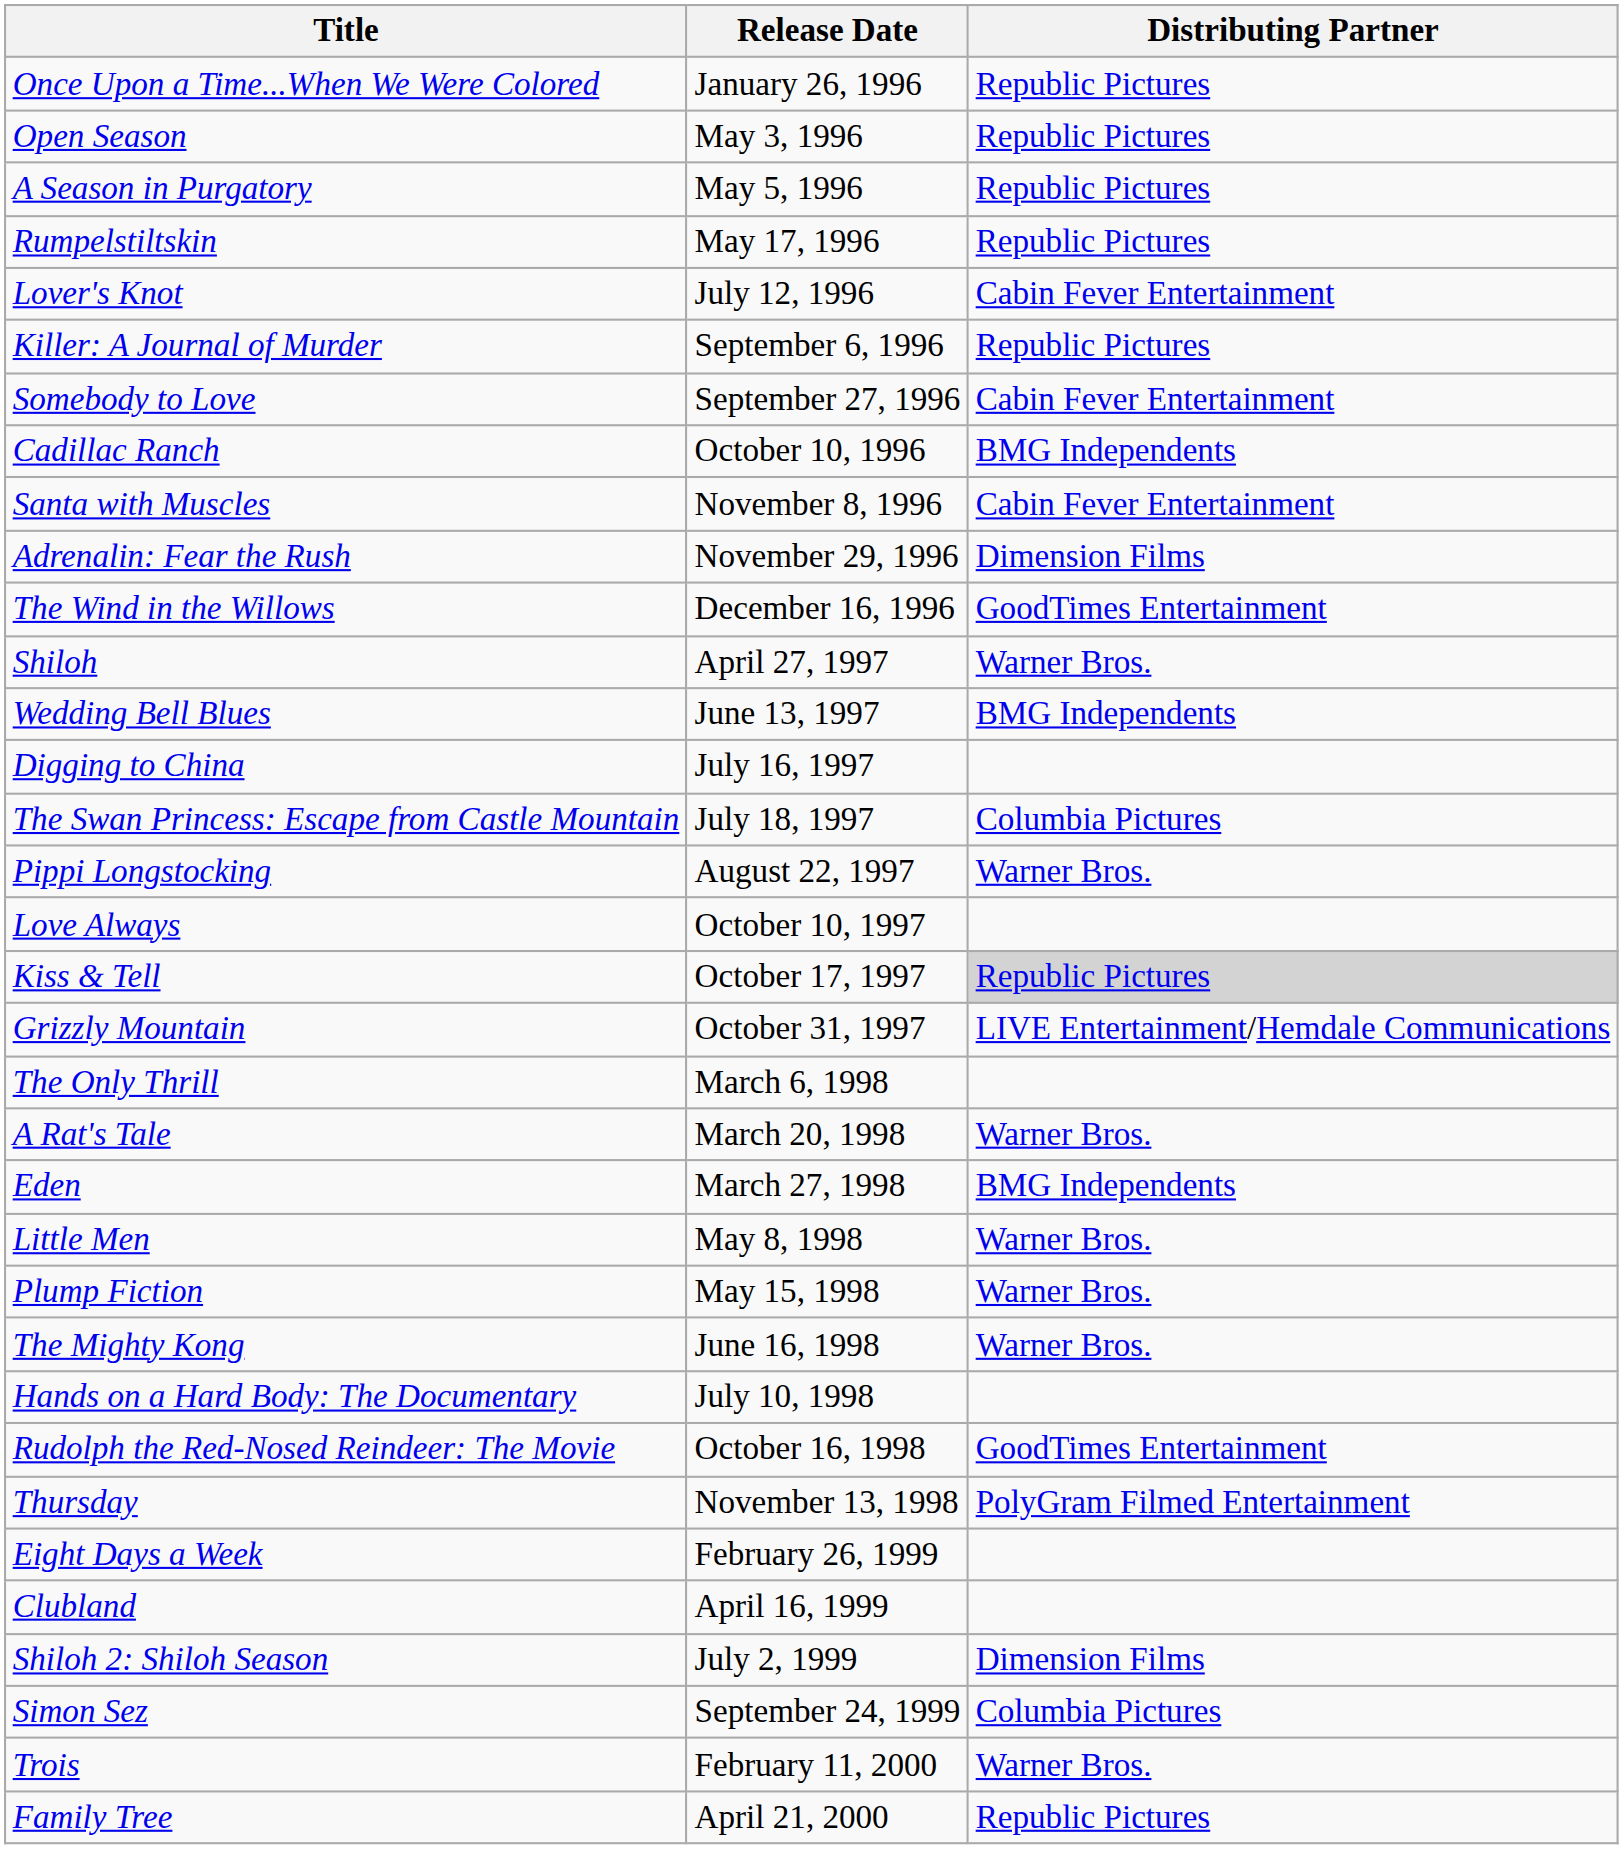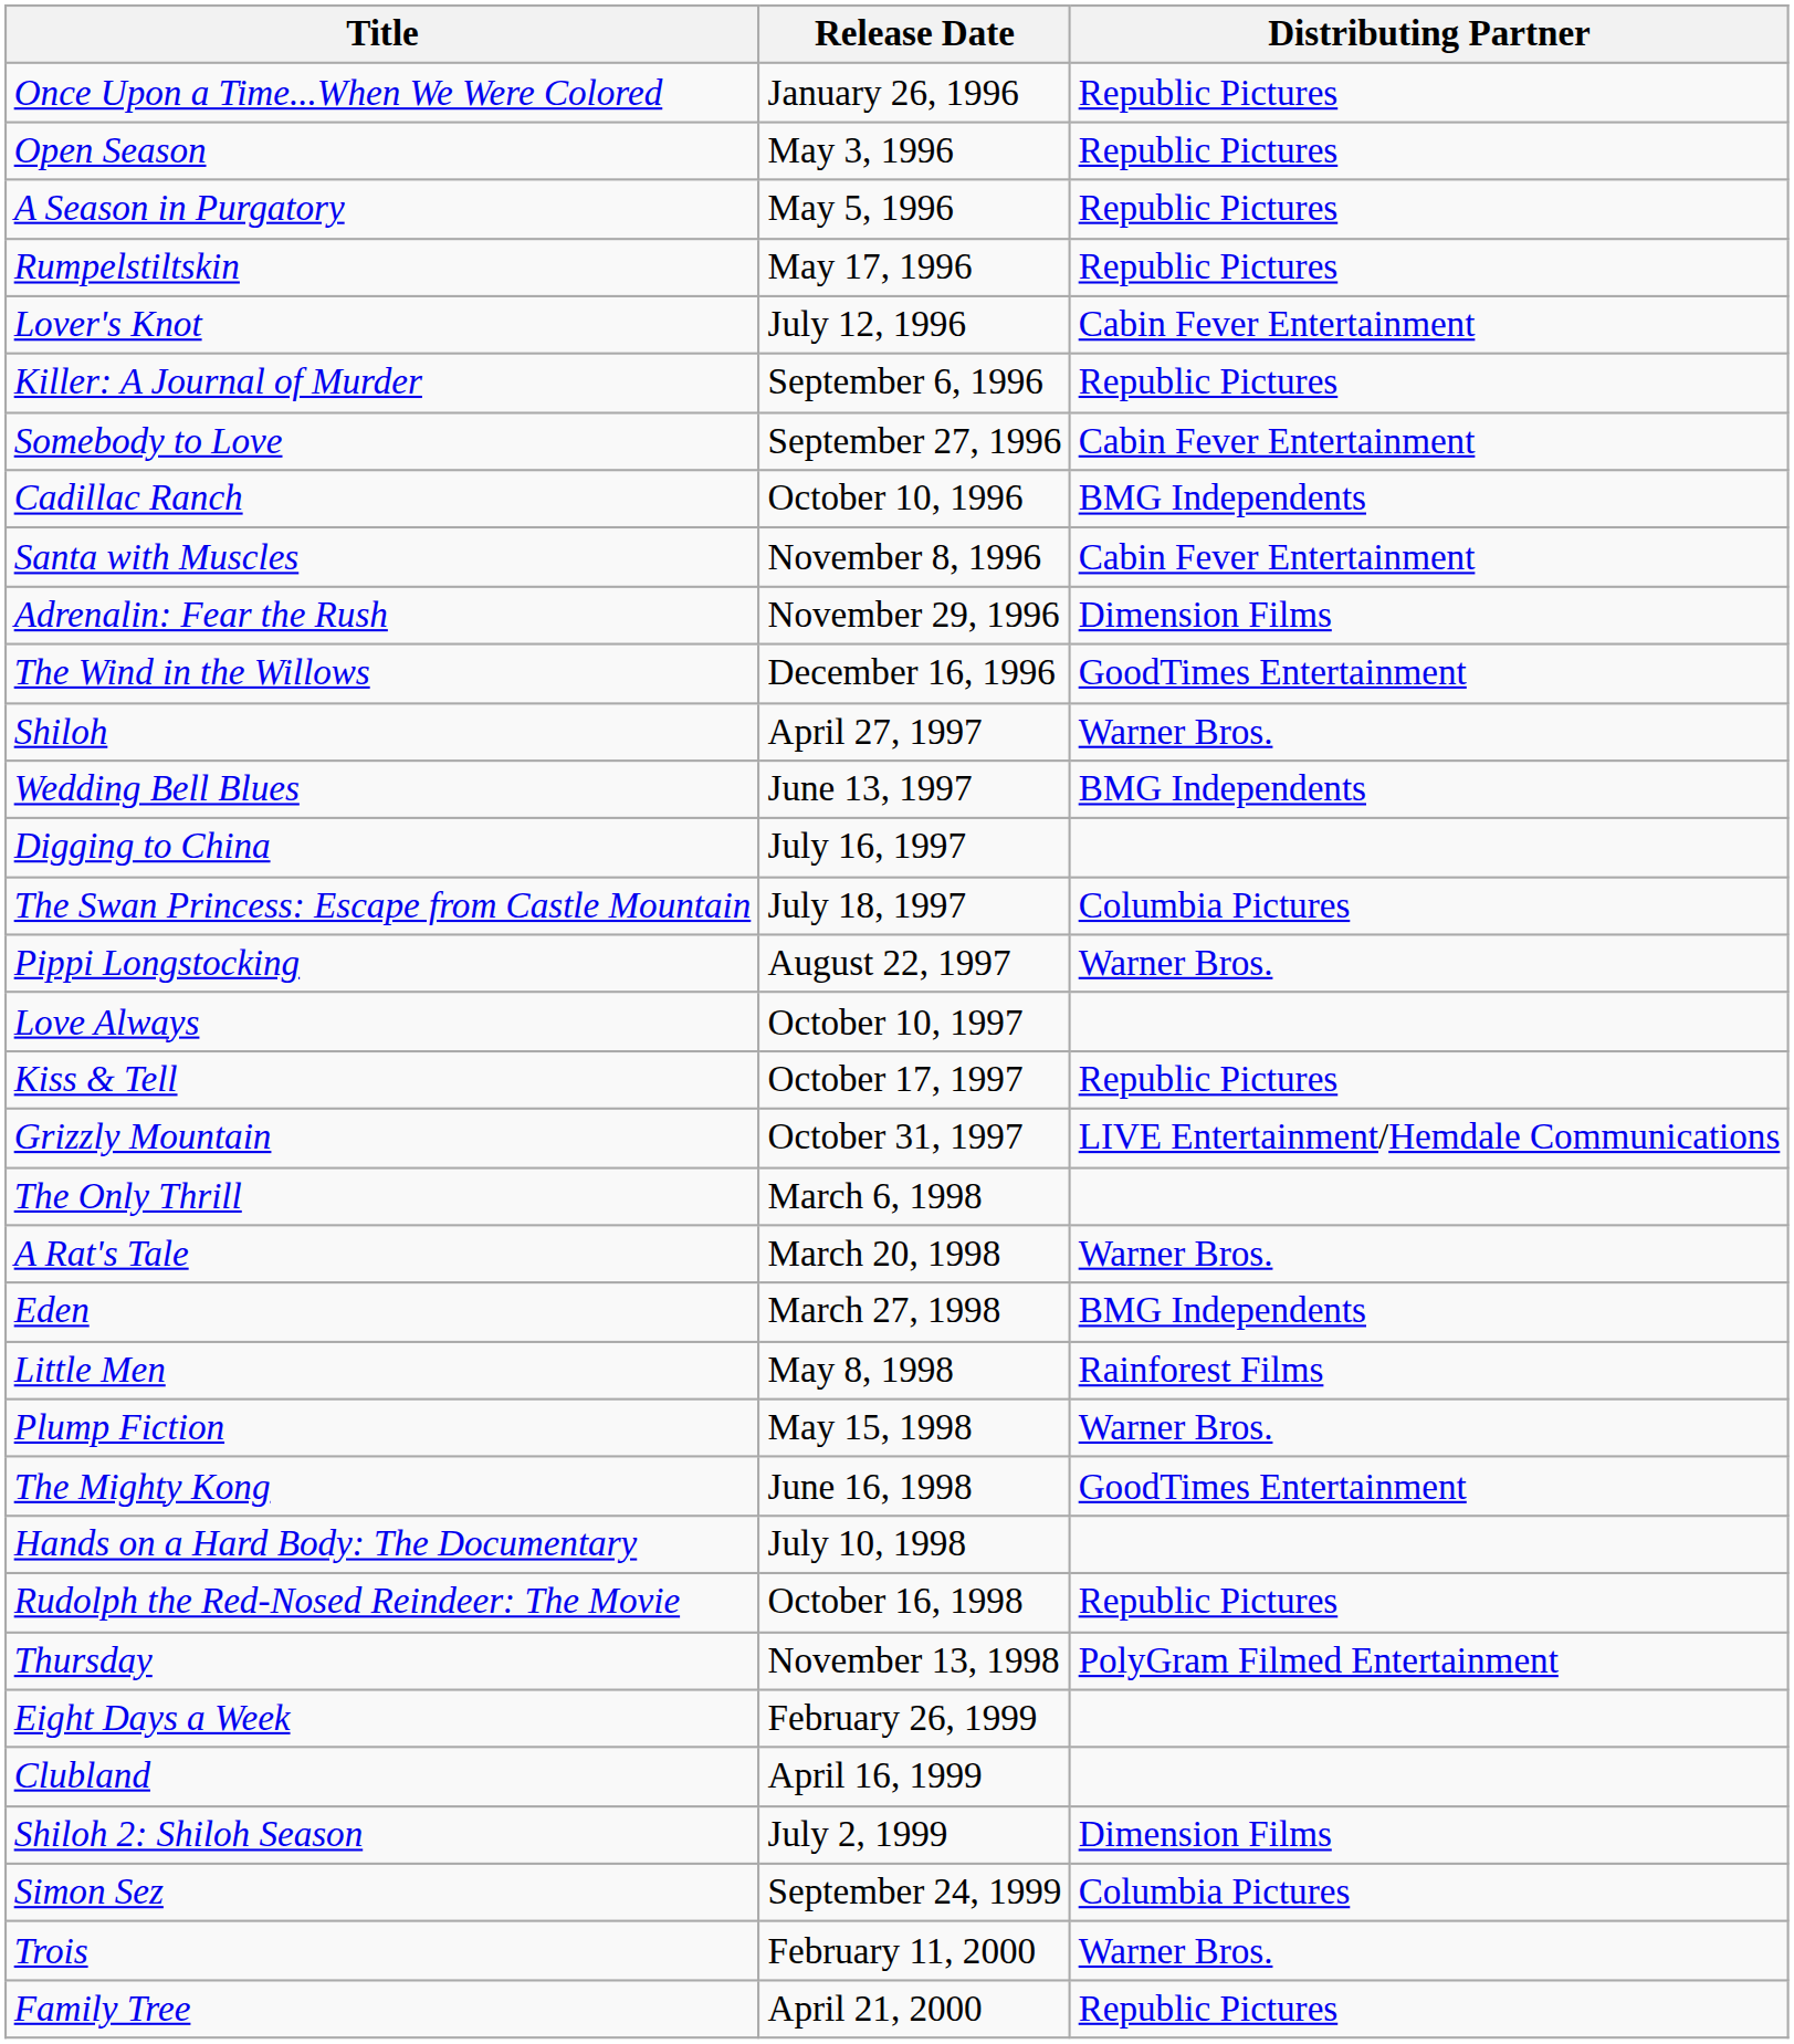Kiss & Tell | Distributing Partner: lightgrey background -> no background
Little Men | Distributing Partner: Warner Bros. -> Rainforest Films
The Mighty Kong | Distributing Partner: Warner Bros. -> GoodTimes Entertainment
Rudolph the Red-Nosed Reindeer: The Movie | Distributing Partner: GoodTimes Entertainment -> Republic Pictures
